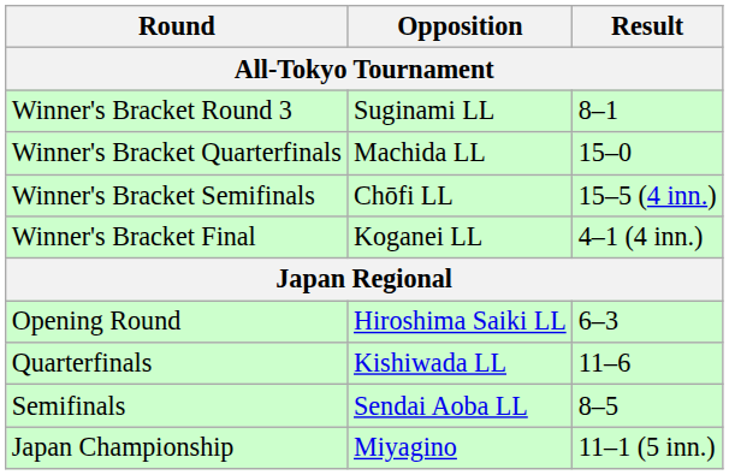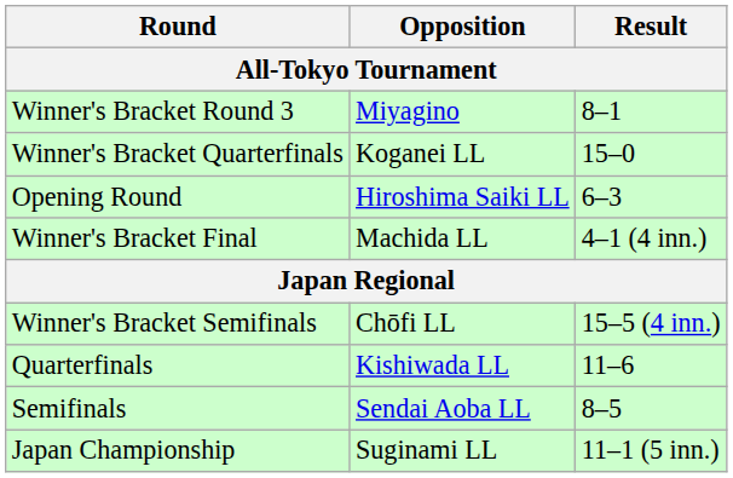Winner's Bracket Round 3 | Opposition: Suginami LL -> Miyagino
Winner's Bracket Quarterfinals | Opposition: Machida LL -> Koganei LL
rows swapped: Winner's Bracket Semifinals <-> Opening Round
Winner's Bracket Final | Opposition: Koganei LL -> Machida LL
Japan Championship | Opposition: Miyagino -> Suginami LL
